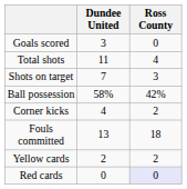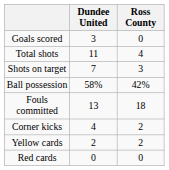rows swapped: Corner kicks <-> Fouls committed
Red cards | Ross County: lavender background -> no background
